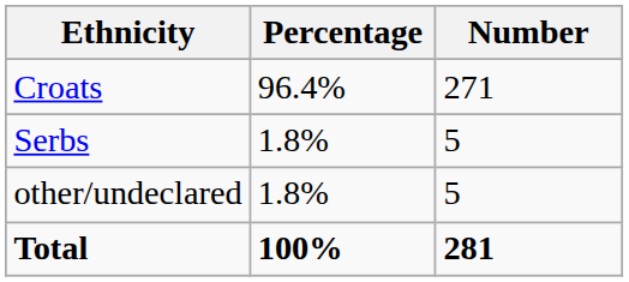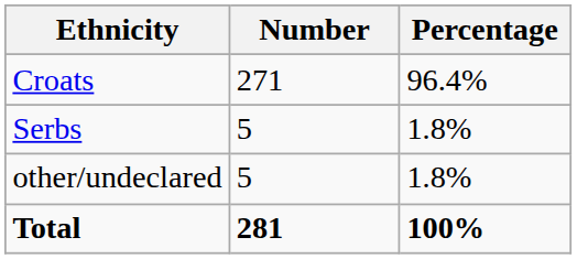columns swapped: Number <-> Percentage
